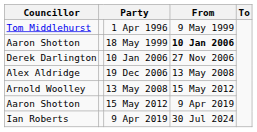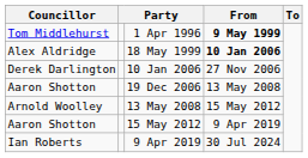1 Apr 1996 | From: normal -> bold
18 May 1999 | Councillor: Aaron Shotton -> Alex Aldridge
19 Dec 2006 | Councillor: Alex Aldridge -> Aaron Shotton
